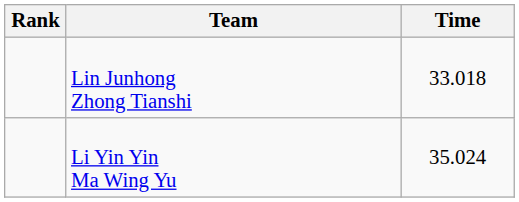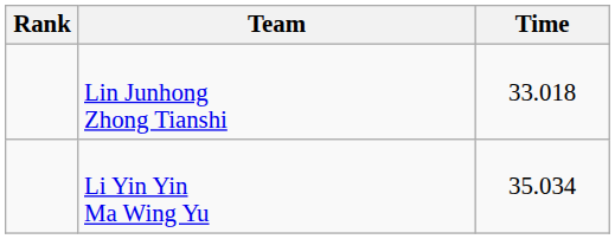Li Yin Yin Ma Wing Yu | Time: 35.024 -> 35.034
